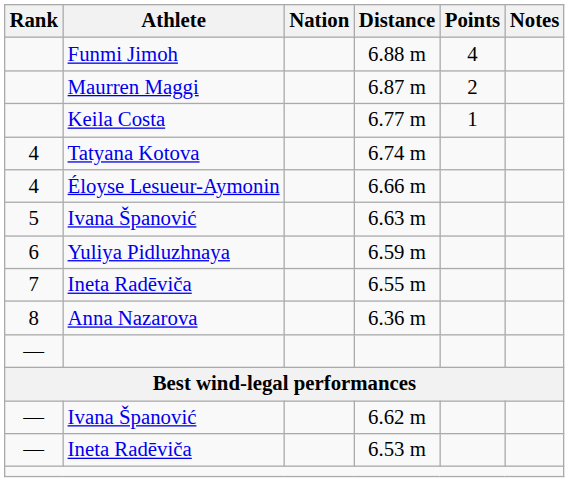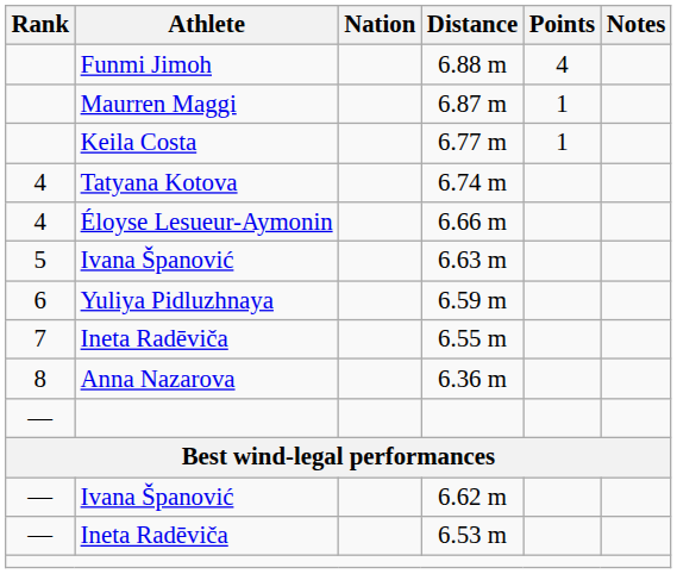6.87 m | Points: 2 -> 1
